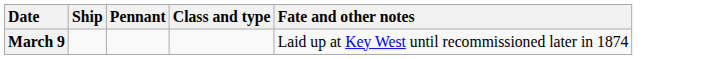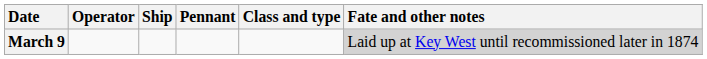+ column: Operator
March 9 | Fate and other notes: no background -> lightgrey background
